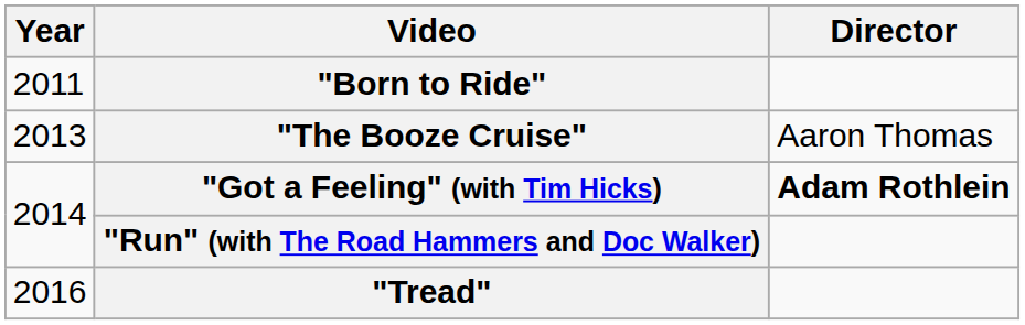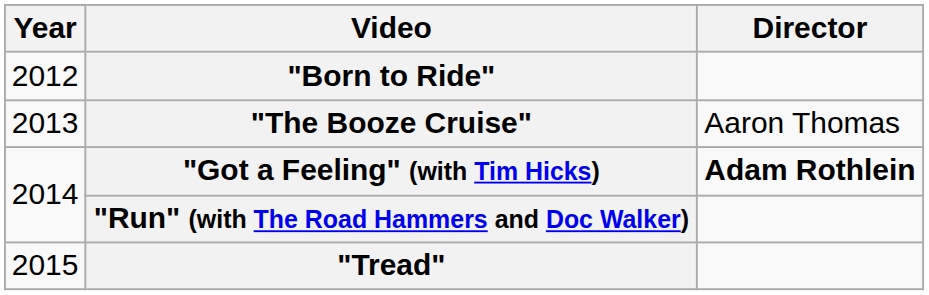"Born to Ride" | Year: 2011 -> 2012
"Tread" | Year: 2016 -> 2015
